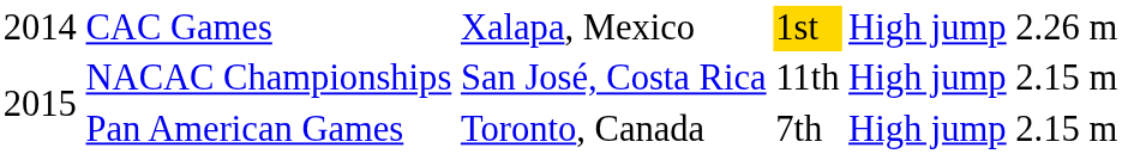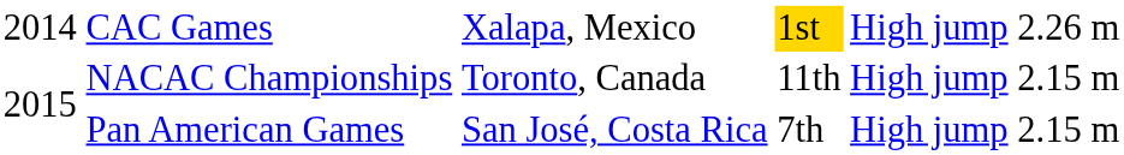NACAC Championships | column 3: San José, Costa Rica -> Toronto, Canada
Pan American Games | column 3: Toronto, Canada -> San José, Costa Rica
